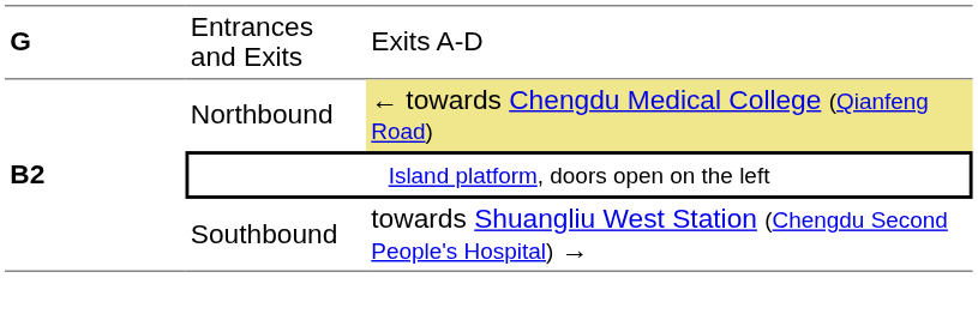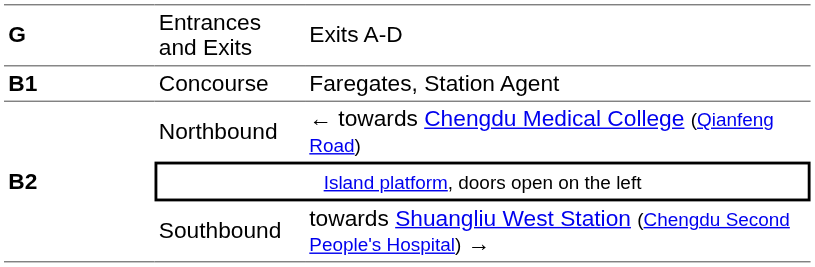+ row: B1 | Concourse | Faregates, Station Agent
Northbound | column 3: khaki background -> no background
